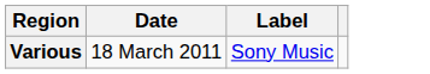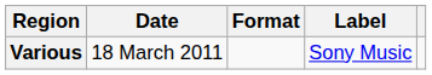+ column: Format
